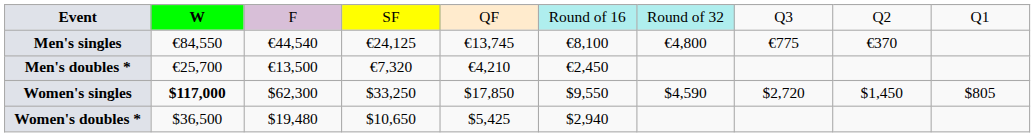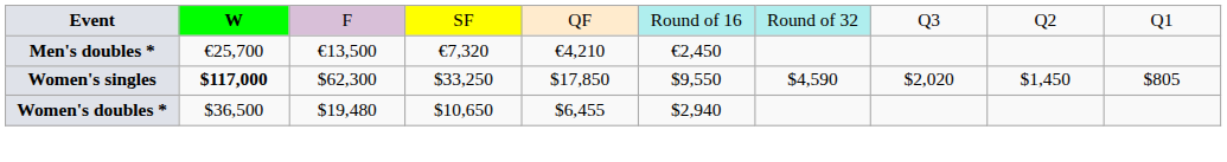- row: Men's singles | €84,550 | €44,540 | €24,125 | €13,745 | €8,100 | €4,800 | €775 | €370
Women's singles | column 8: $2,720 -> $2,020
Women's doubles * | column 5: $5,425 -> $6,455
